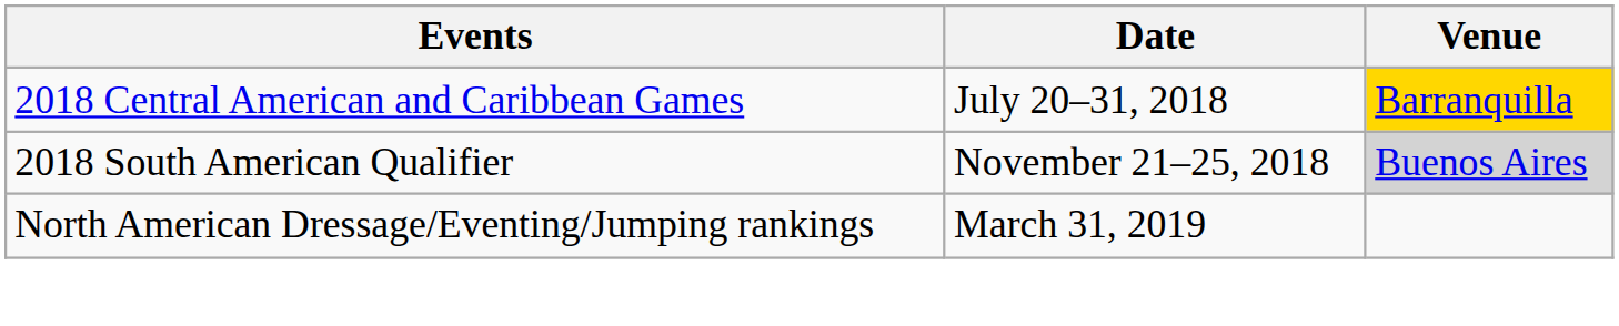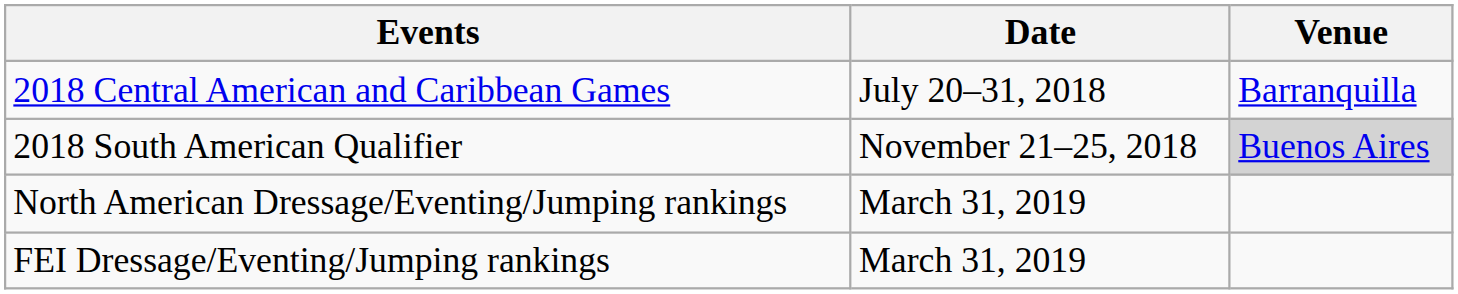2018 Central American and Caribbean Games | Venue: gold background -> no background
+ row: FEI Dressage/Eventing/Jumping rankings | March 31, 2019
